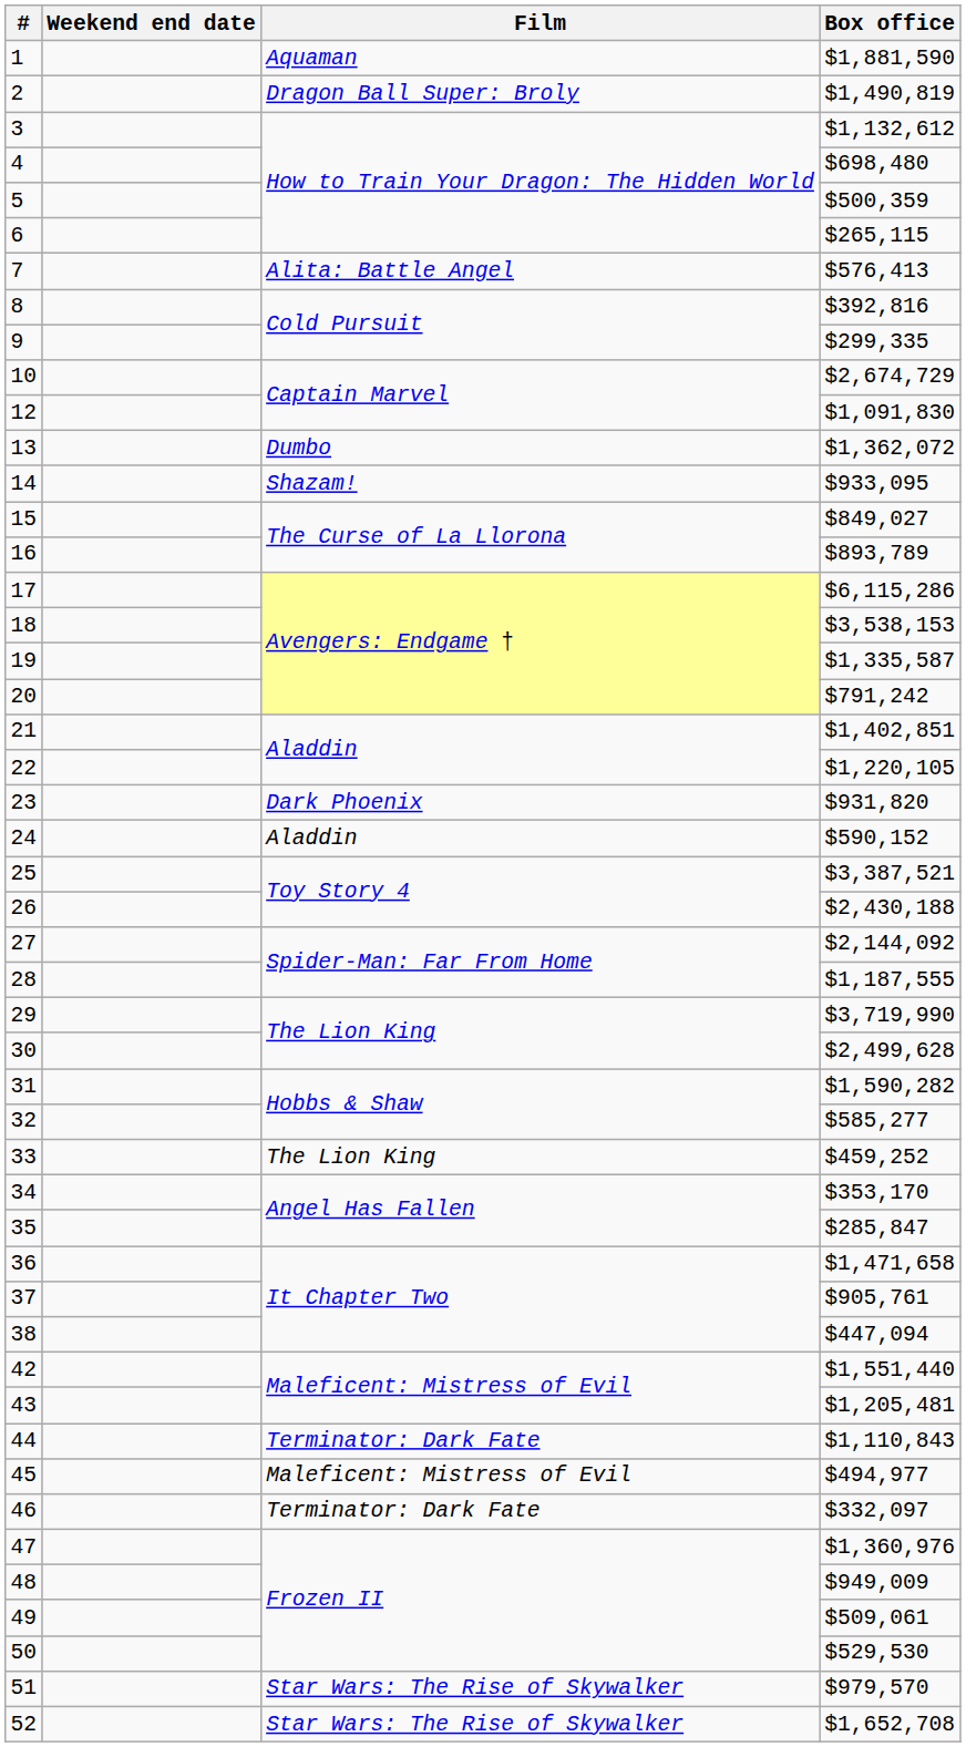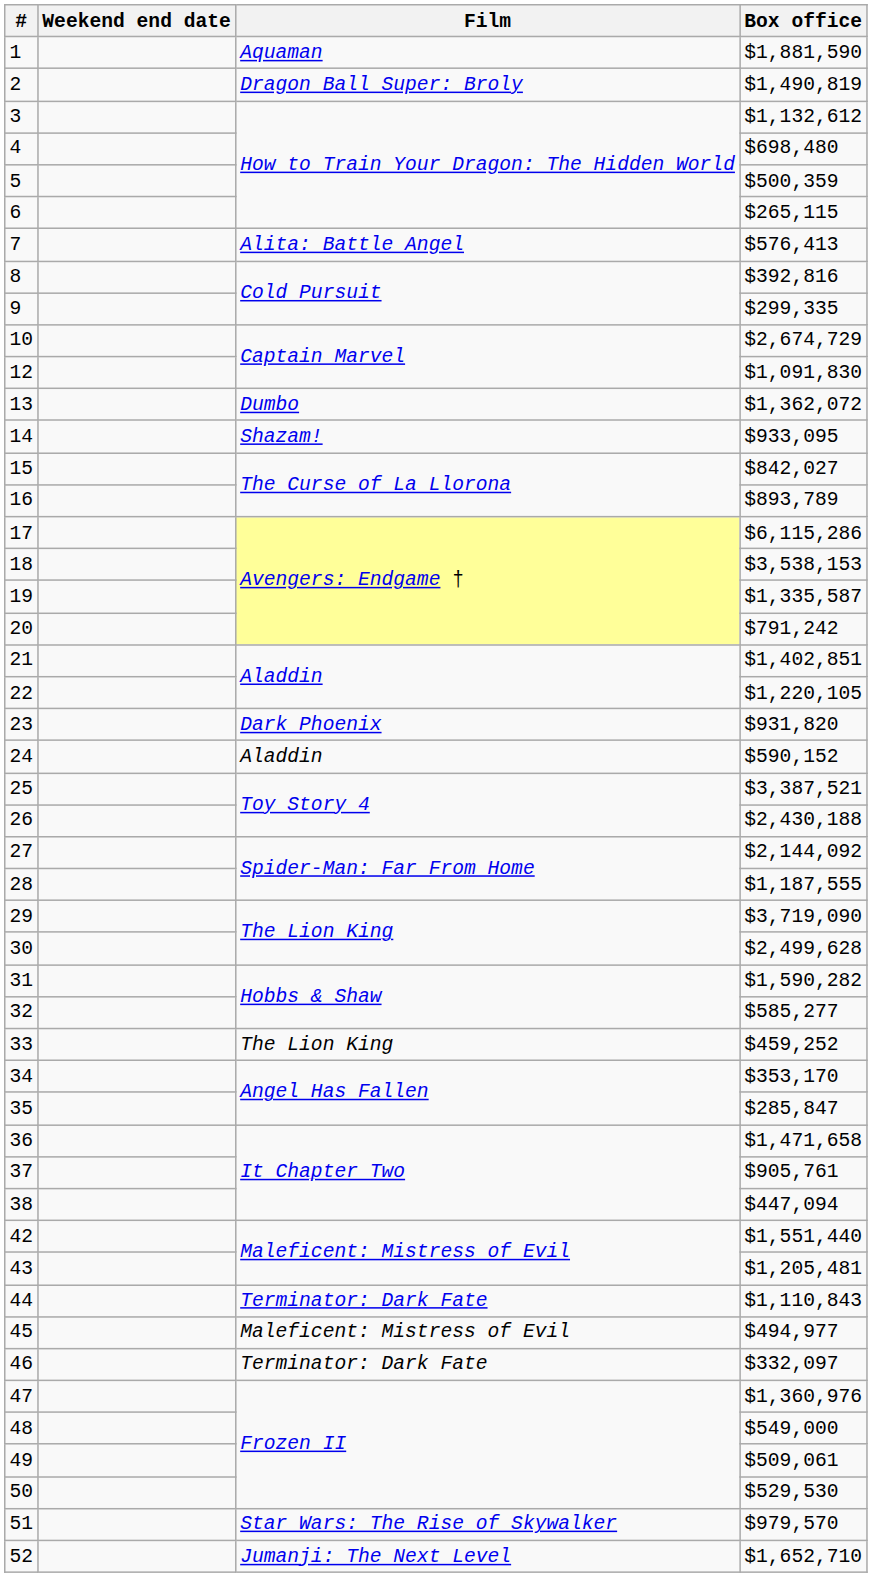15 | Box office: $849,027 -> $842,027
29 | Box office: $3,719,990 -> $3,719,090
48 | Box office: $949,009 -> $549,000
52 | Film: Star Wars: The Rise of Skywalker -> Jumanji: The Next Level
52 | Box office: $1,652,708 -> $1,652,710
